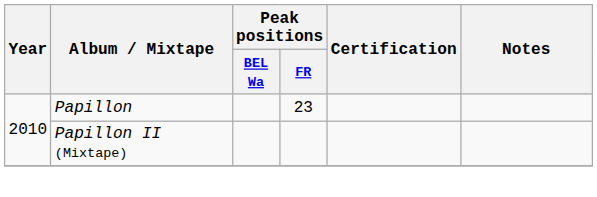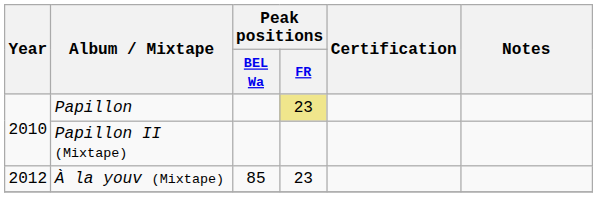Papillon | Peak positions / FR: no background -> khaki background
+ row: 2012 | À la youv (Mixtape) | 85 | 23
